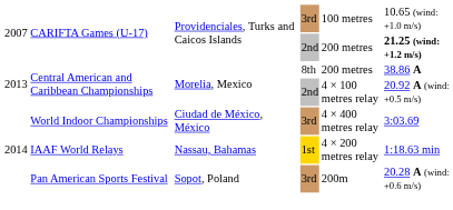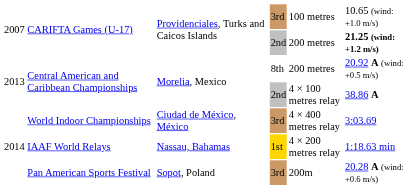Central American and Caribbean Championships / 8th | column 6: 38.86 A -> 20.92 A (wind: +0.5 m/s)
Central American and Caribbean Championships / 2nd | column 6: 20.92 A (wind: +0.5 m/s) -> 38.86 A
